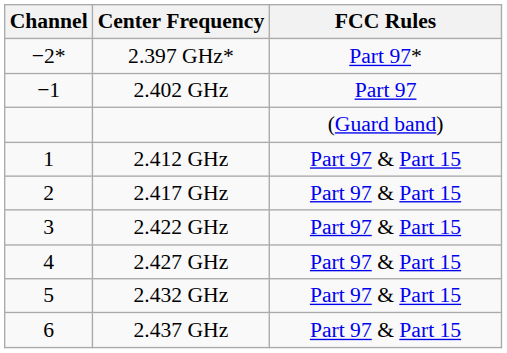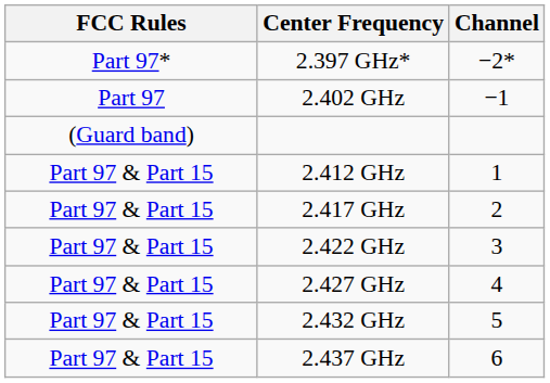columns swapped: Channel <-> FCC Rules
